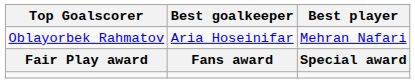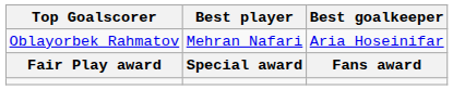columns swapped: Best player <-> Best goalkeeper
